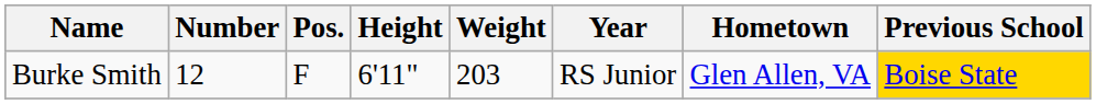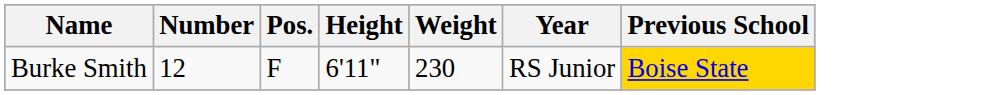- column: Hometown | Glen Allen, VA
Burke Smith | Weight: 203 -> 230
